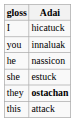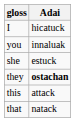- row: he | nassicon
+ row: that | natack
